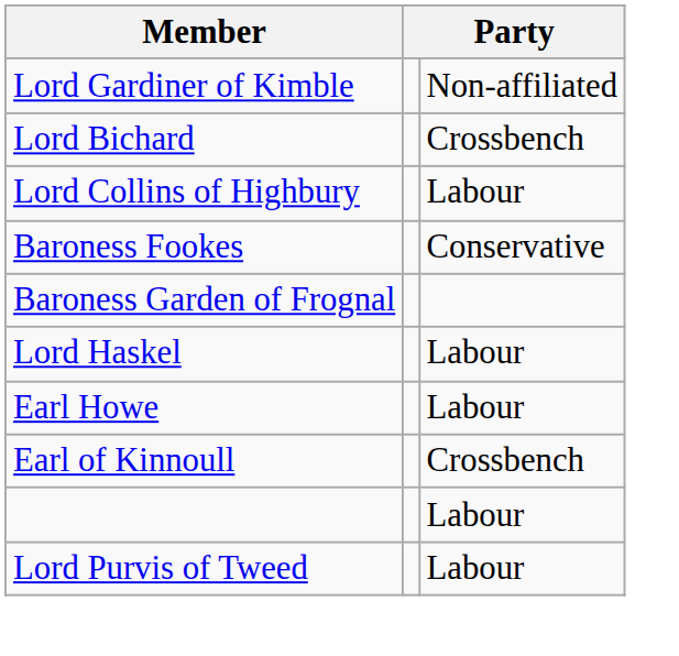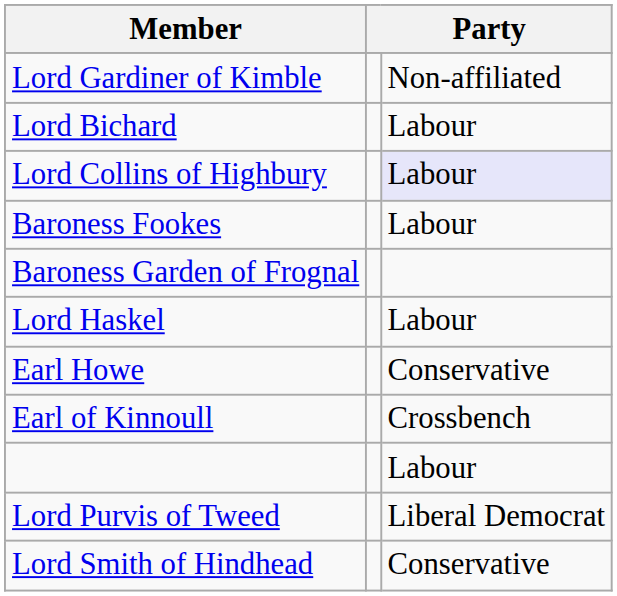Lord Bichard | column 3: Crossbench -> Labour
Lord Collins of Highbury | column 3: no background -> lavender background
Baroness Fookes | column 3: Conservative -> Labour
Earl Howe | column 3: Labour -> Conservative
Lord Purvis of Tweed | column 3: Labour -> Liberal Democrat
+ row: Lord Smith of Hindhead | Conservative
